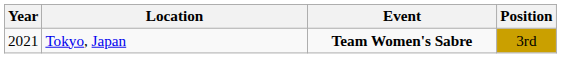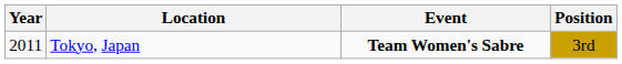Tokyo, Japan | Year: 2021 -> 2011
